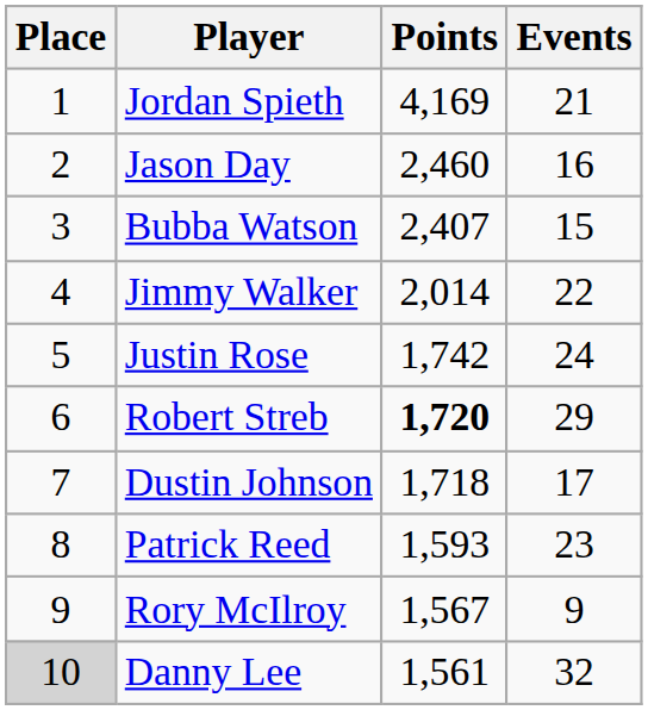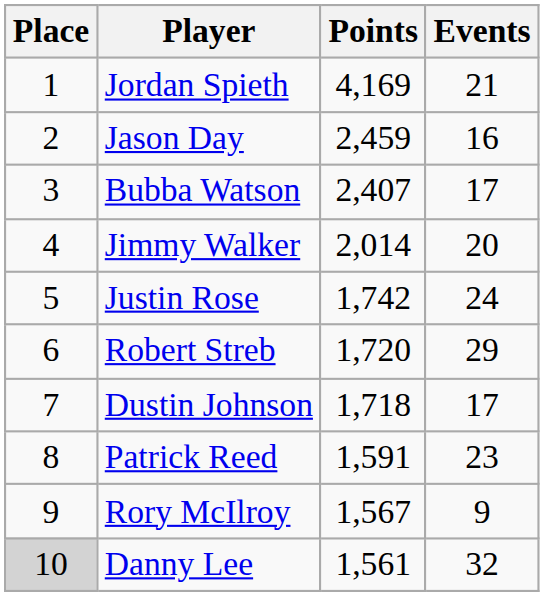Jason Day | Points: 2,460 -> 2,459
Bubba Watson | Events: 15 -> 17
Jimmy Walker | Events: 22 -> 20
Robert Streb | Points: bold -> normal
Patrick Reed | Points: 1,593 -> 1,591
